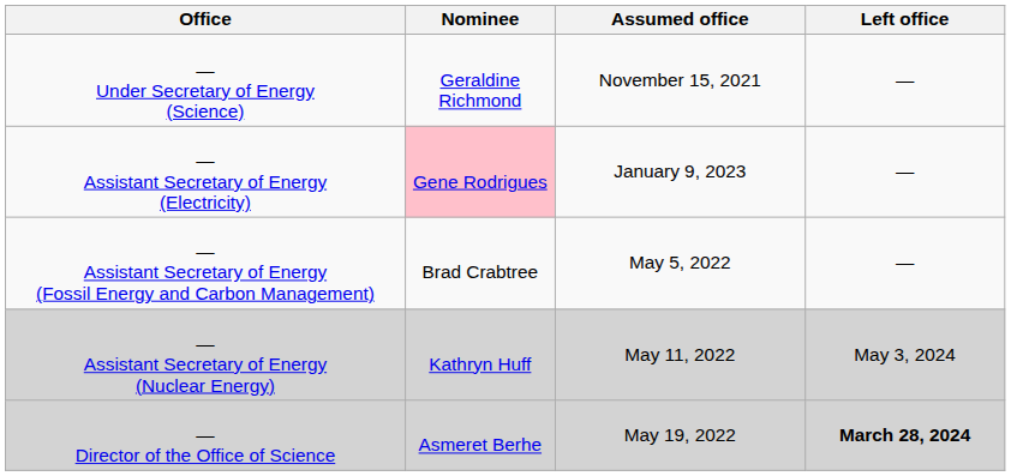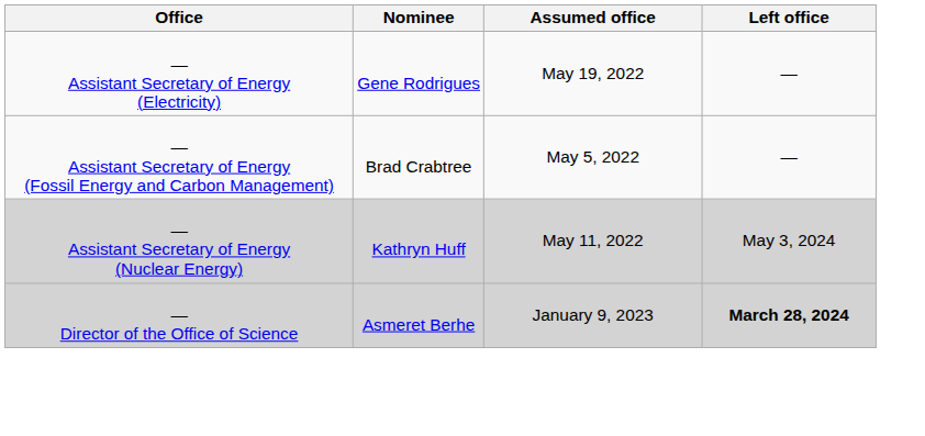- row: — Under Secretary of Energy (Science) | Geraldine Richmond | November 15, 2021 | —
— Assistant Secretary of Energy (Electricity) | Nominee: pink background -> no background
— Assistant Secretary of Energy (Electricity) | Assumed office: January 9, 2023 -> May 19, 2022
— Director of the Office of Science | Assumed office: May 19, 2022 -> January 9, 2023
